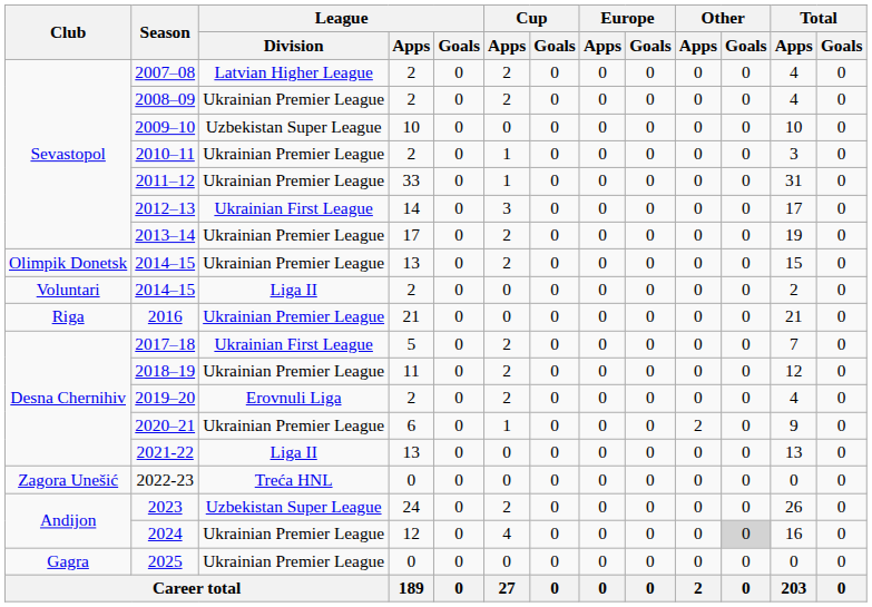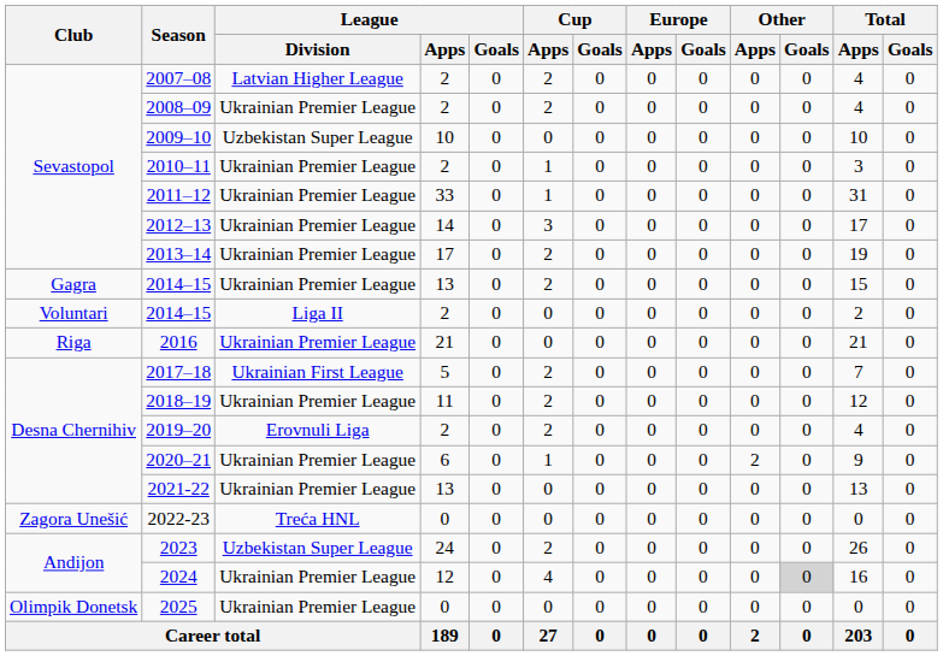2012–13 | League / Division: Ukrainian First League -> Ukrainian Premier League
2014–15 / 13 | Club: Olimpik Donetsk -> Gagra
2021-22 | League / Division: Liga II -> Ukrainian Premier League
2025 | Club: Gagra -> Olimpik Donetsk
